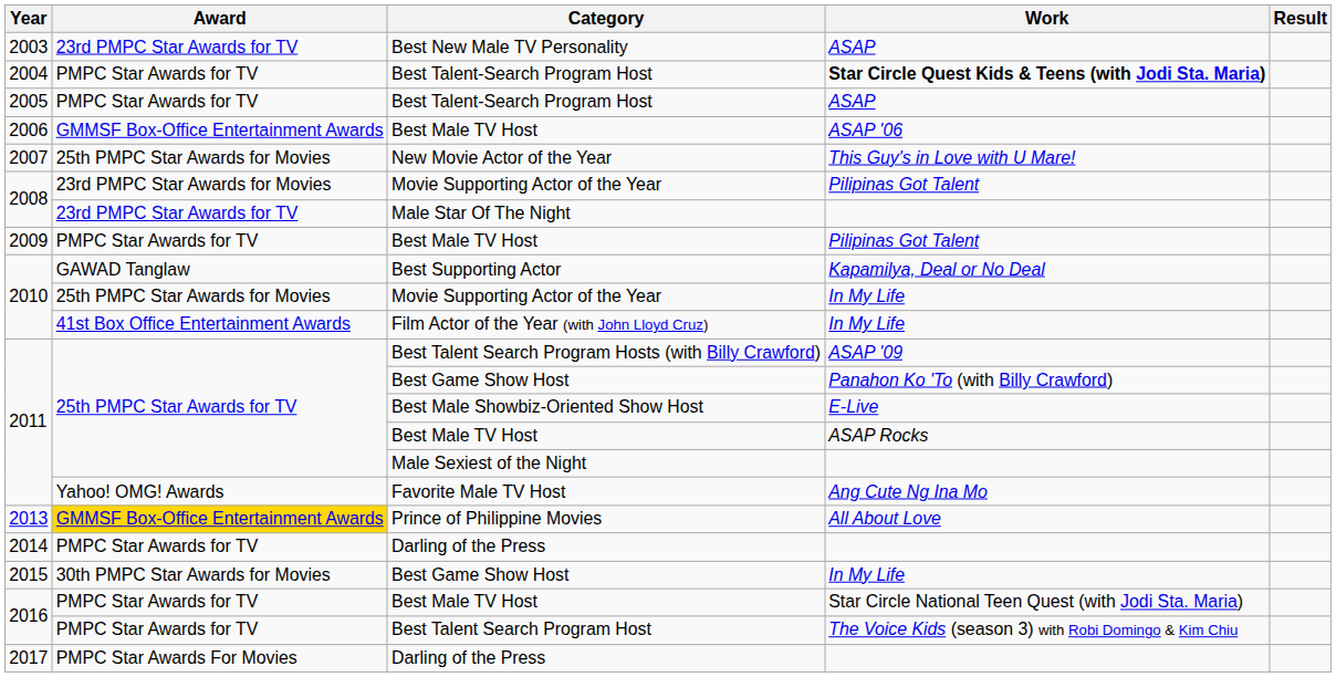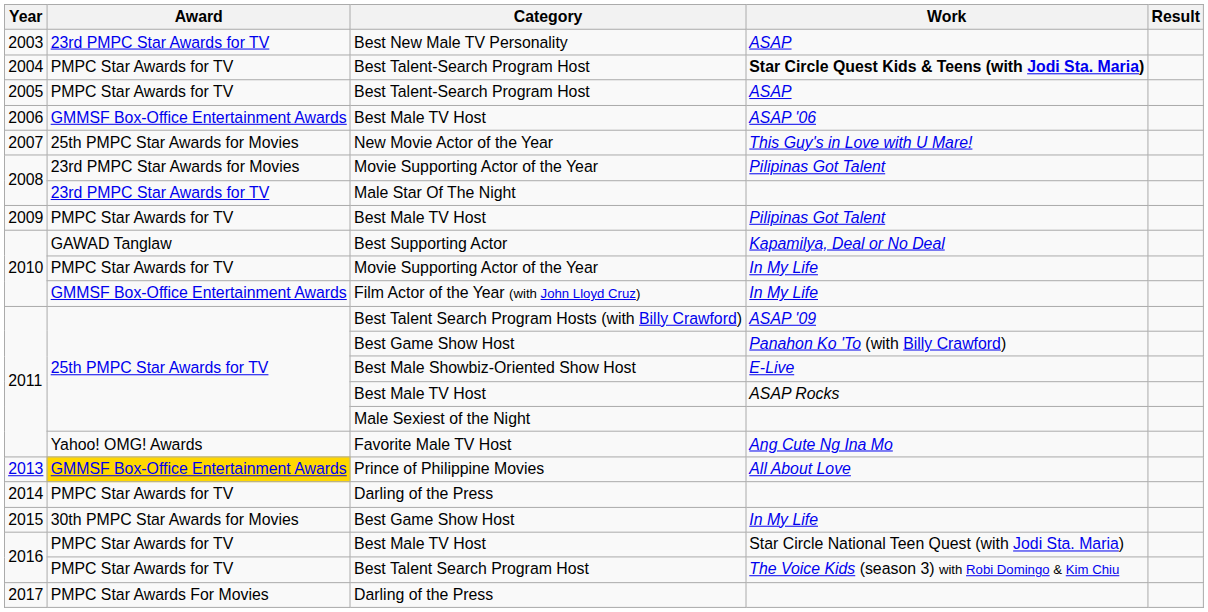2010 / Movie Supporting Actor of the Year | Award: 25th PMPC Star Awards for Movies -> PMPC Star Awards for TV
Film Actor of the Year (with John Lloyd Cruz) | Award: 41st Box Office Entertainment Awards -> GMMSF Box-Office Entertainment Awards
